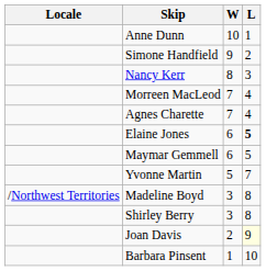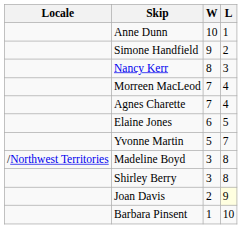Elaine Jones | L: bold -> normal
- row: Maymar Gemmell | 6 | 5
